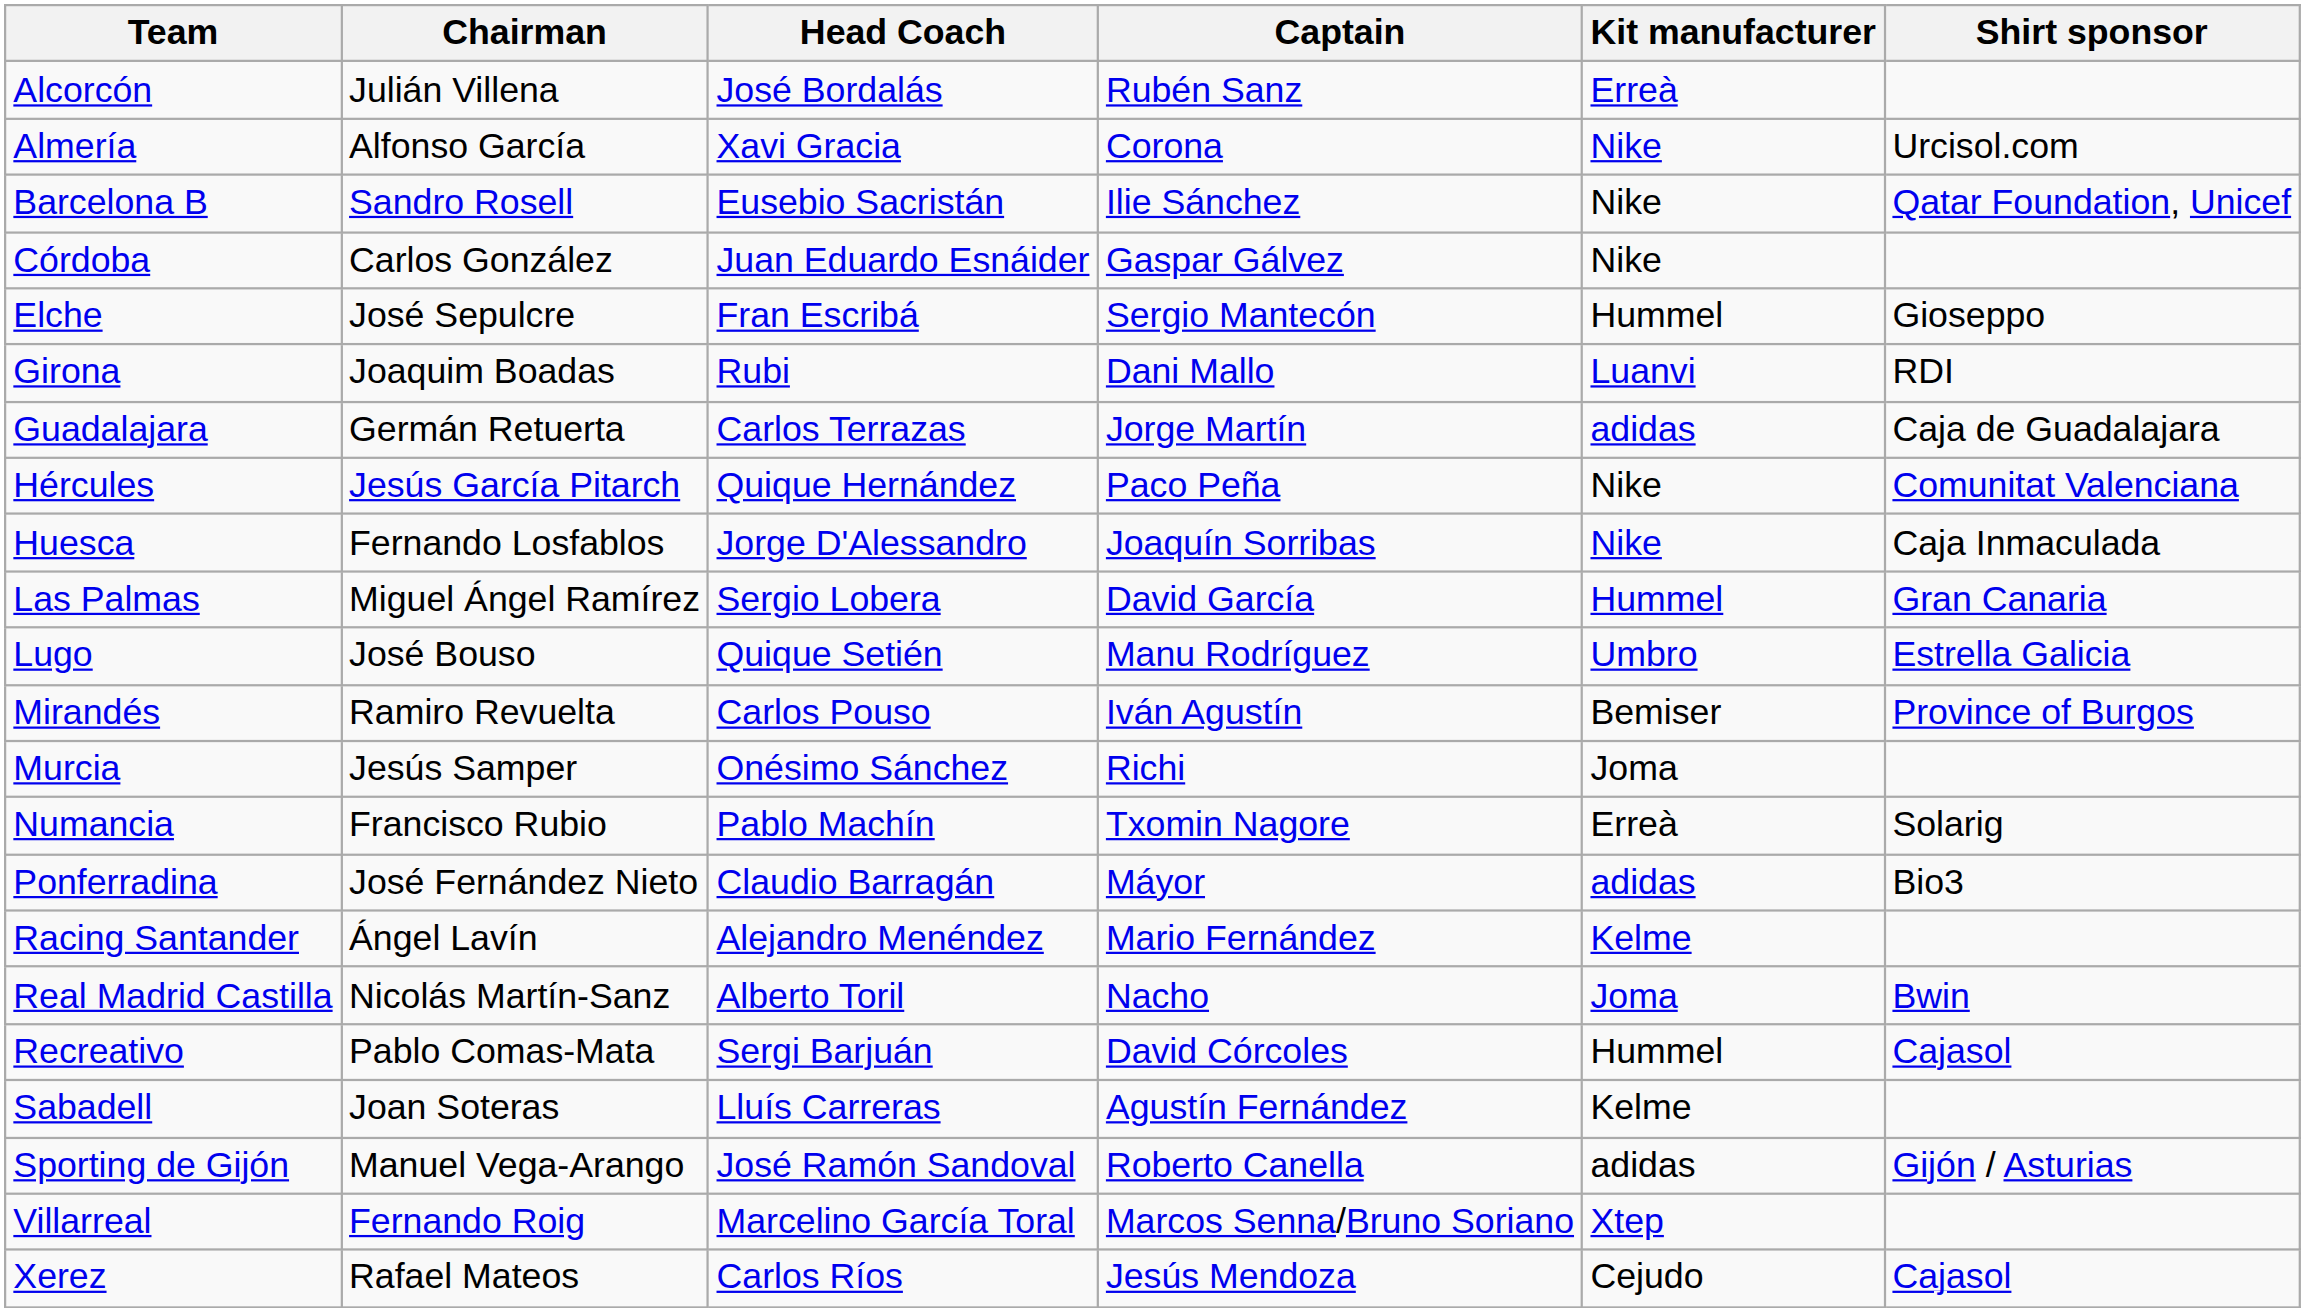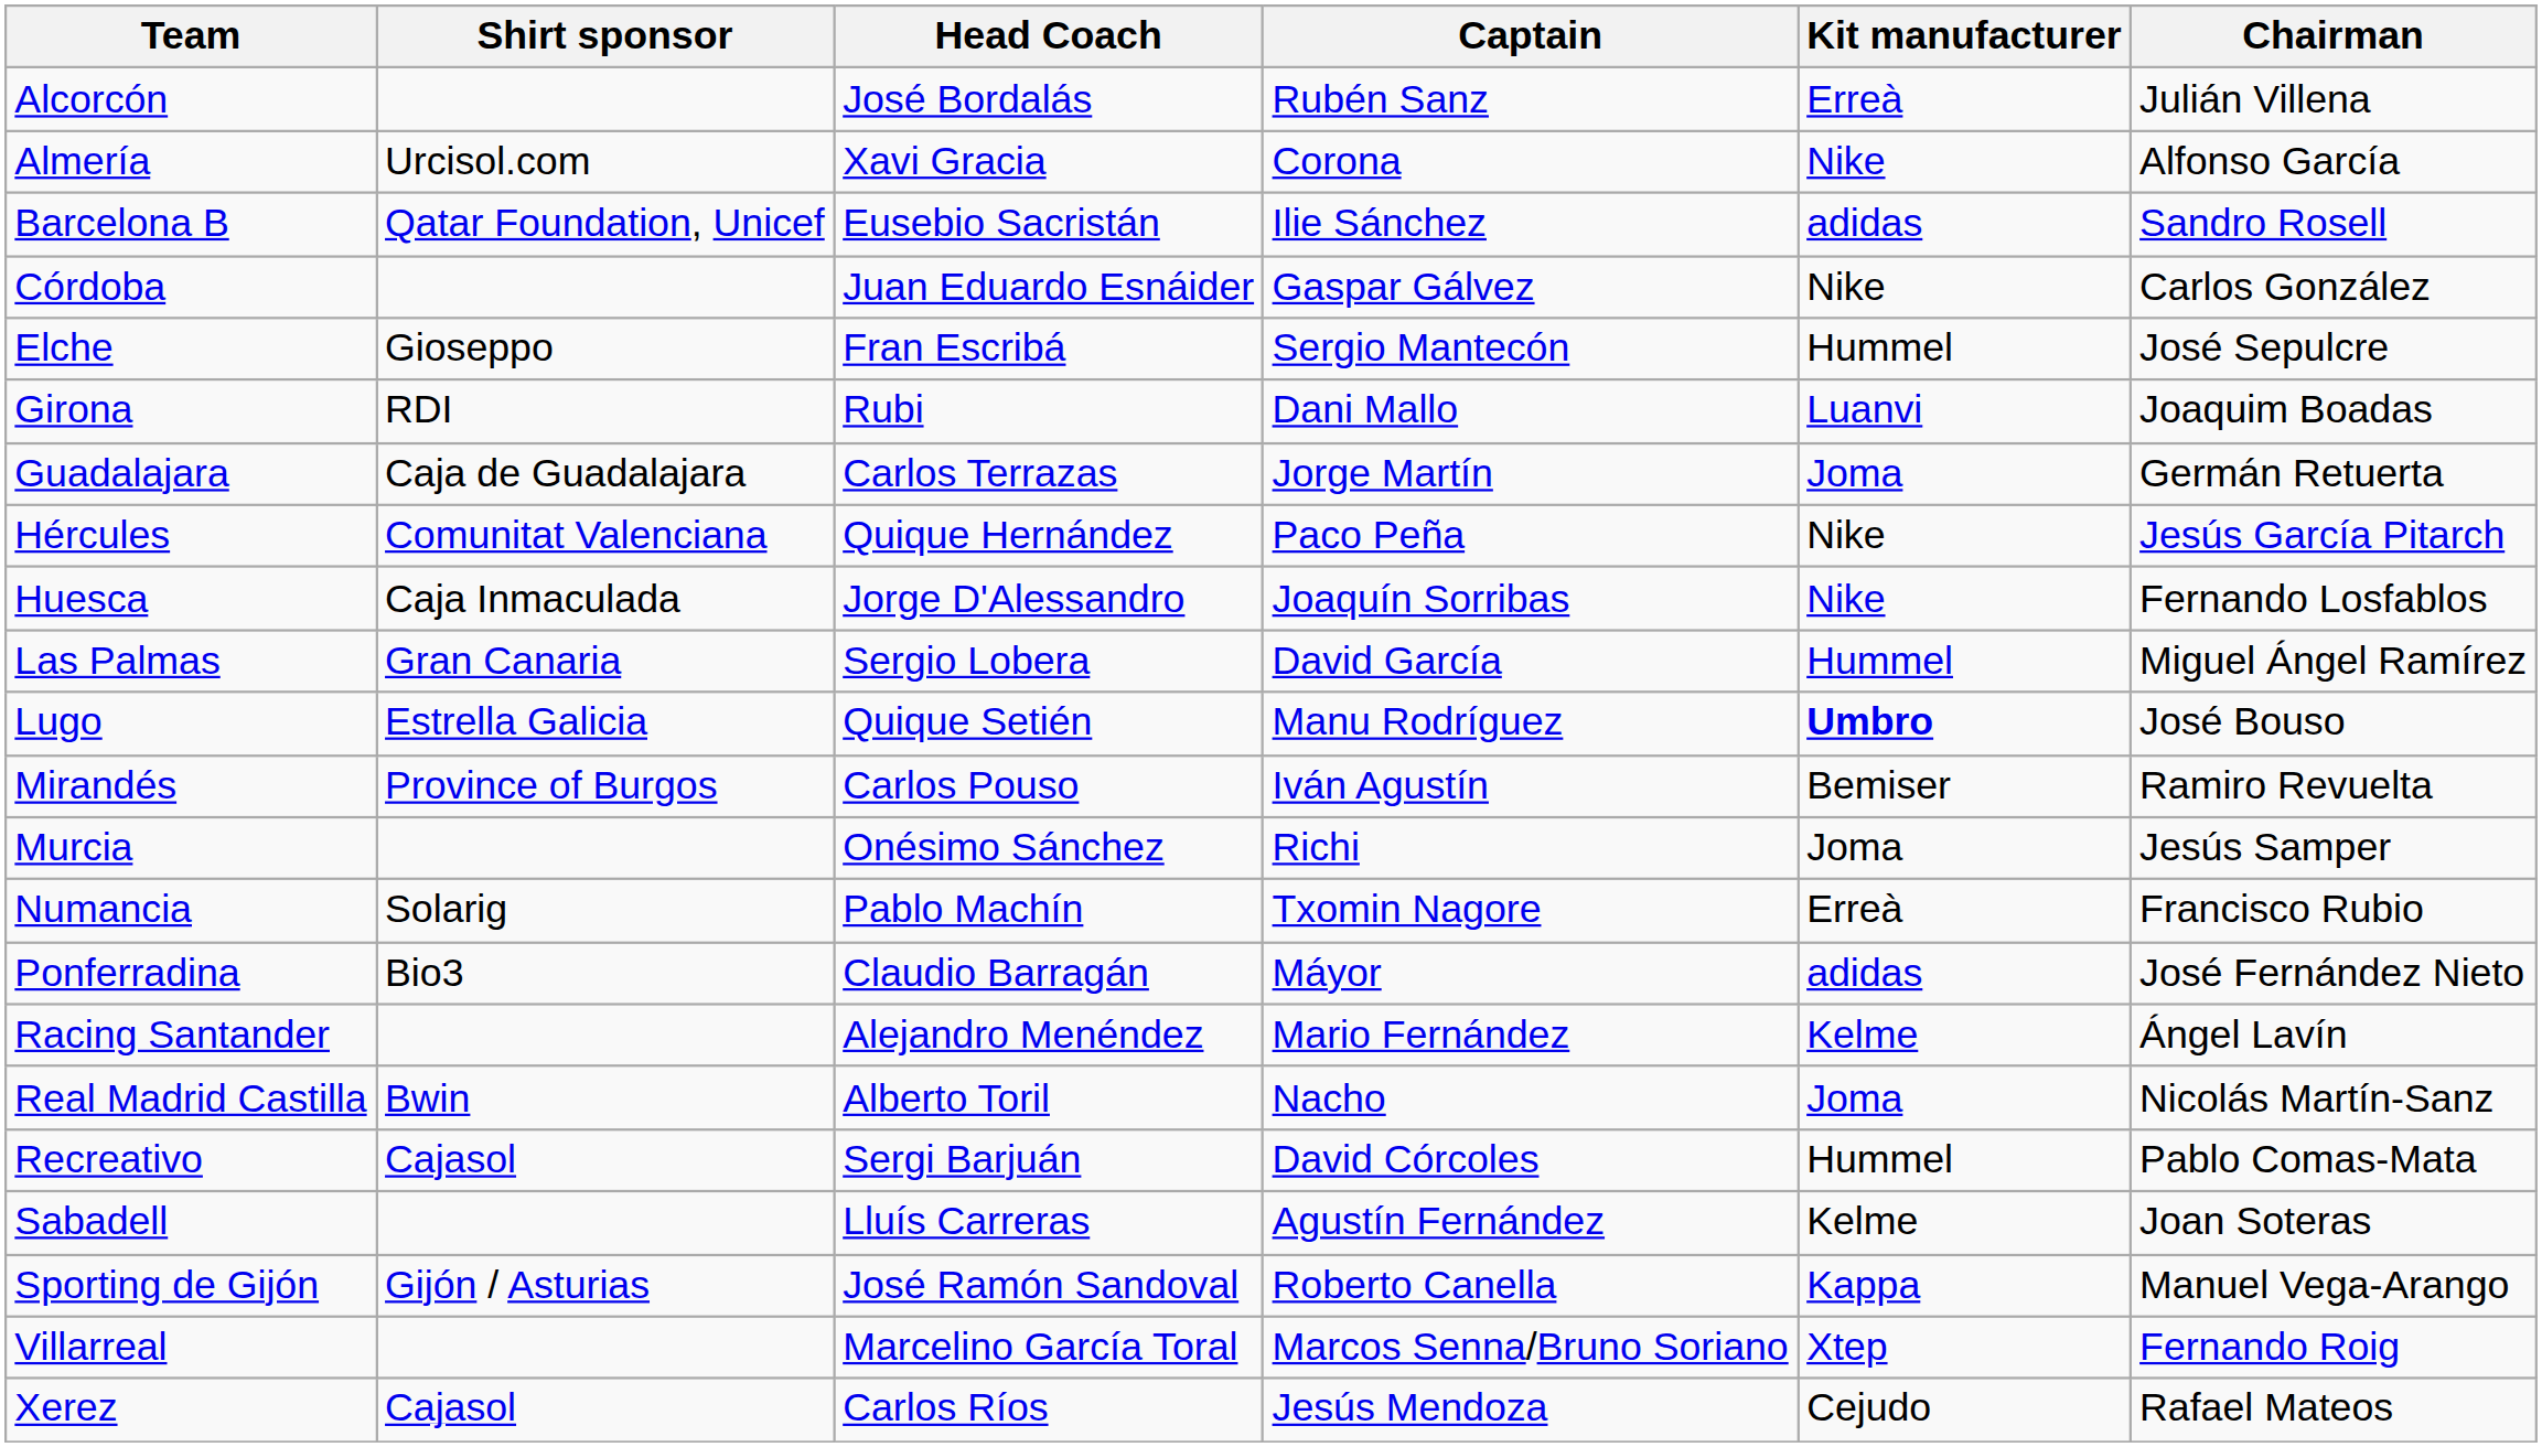columns swapped: Chairman <-> Shirt sponsor
Barcelona B | Kit manufacturer: Nike -> adidas
Guadalajara | Kit manufacturer: adidas -> Joma
Lugo | Kit manufacturer: normal -> bold
Sporting de Gijón | Kit manufacturer: adidas -> Kappa
